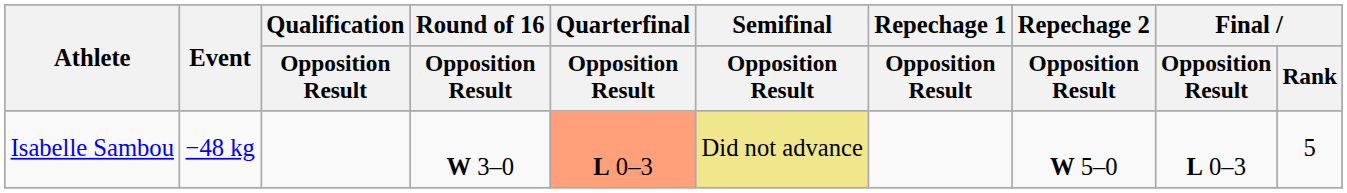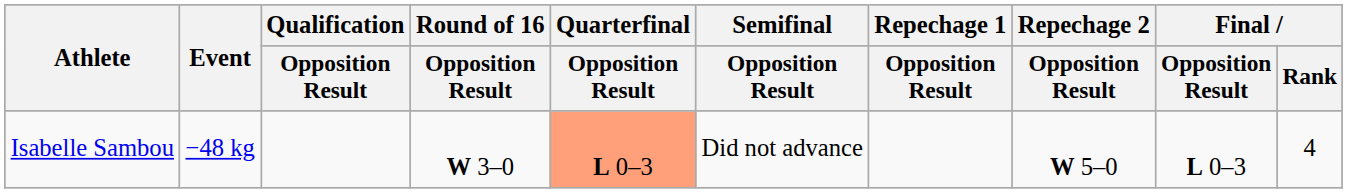Isabelle Sambou | Semifinal / Opposition Result: khaki background -> no background
Isabelle Sambou | Final / Rank: 5 -> 4
